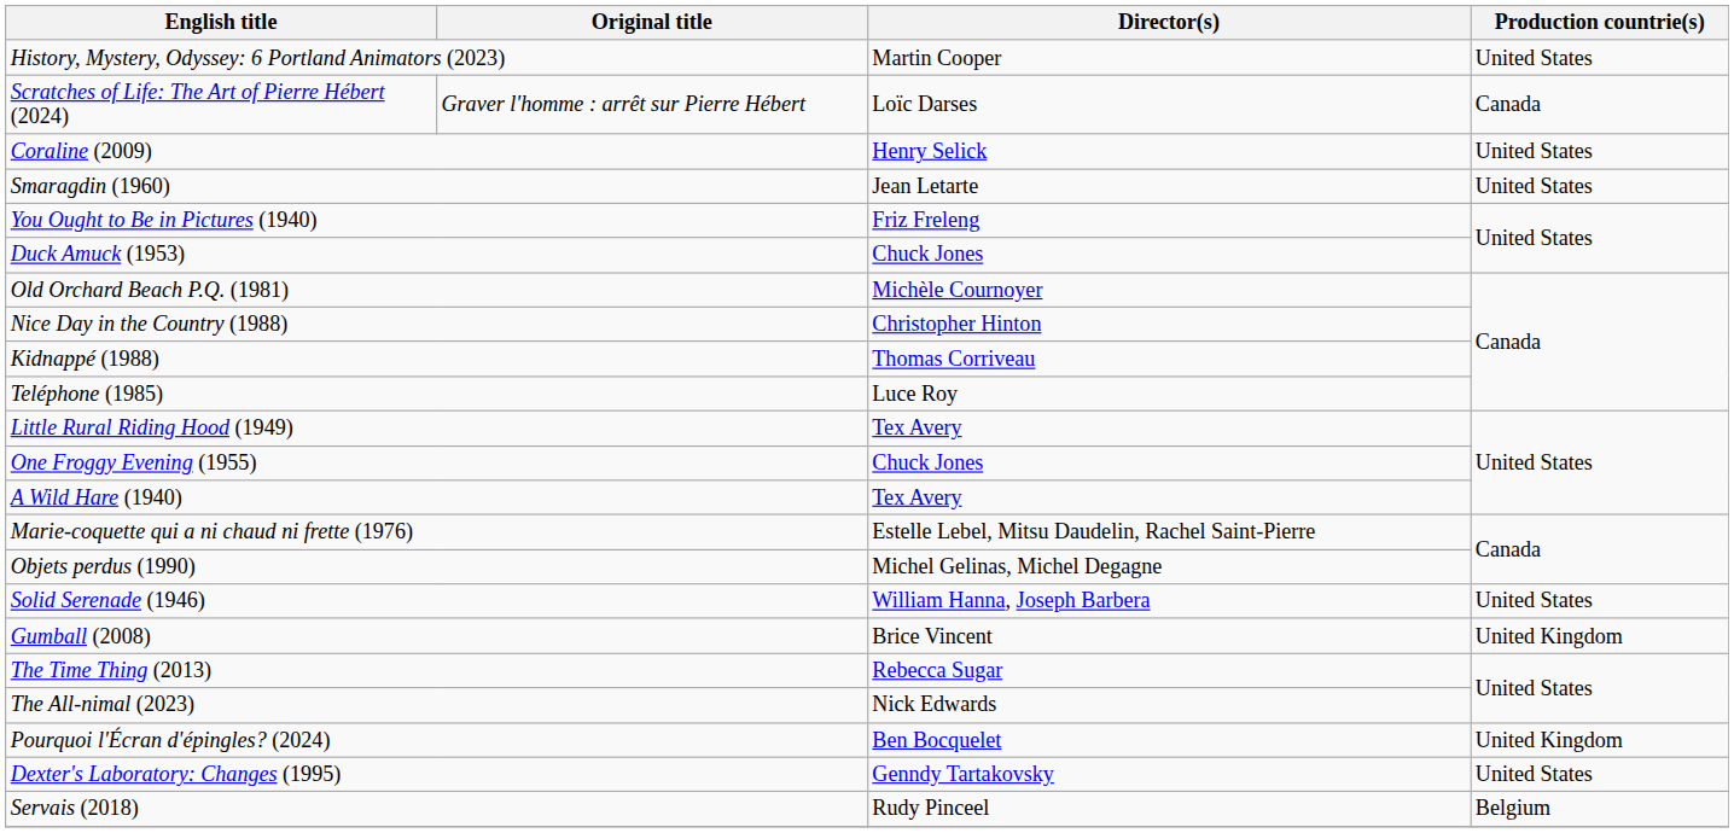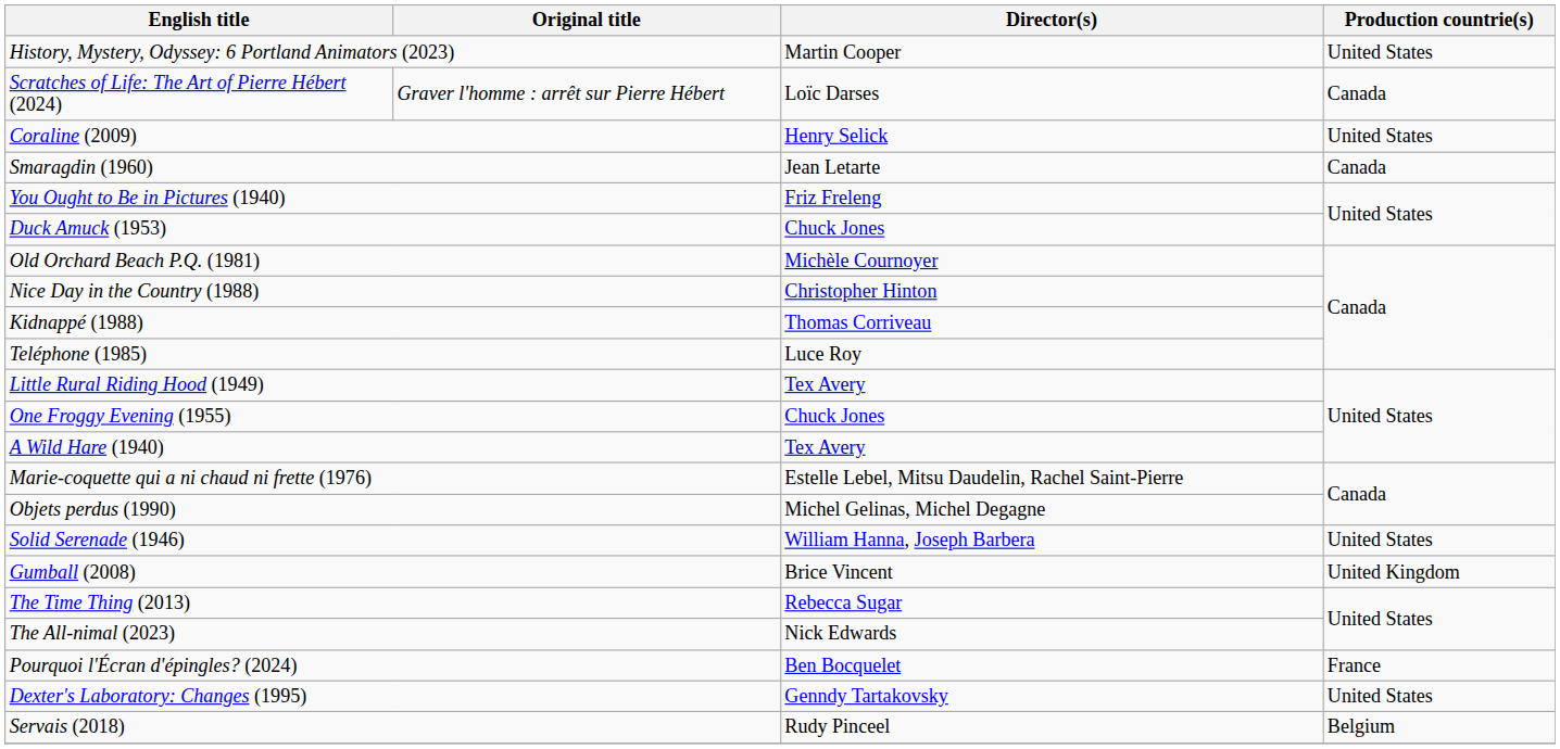Smaragdin (1960) | Production countrie(s): United States -> Canada
Pourquoi l'Écran d'épingles? (2024) | Production countrie(s): United Kingdom -> France
